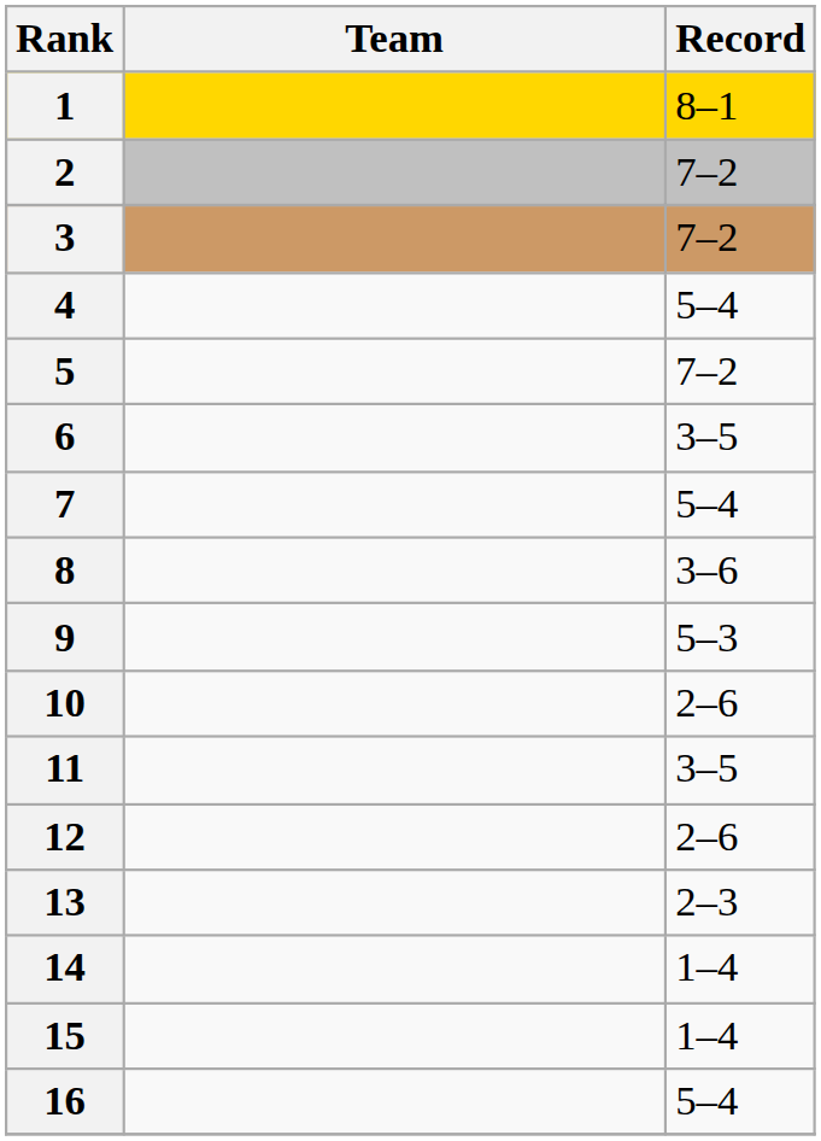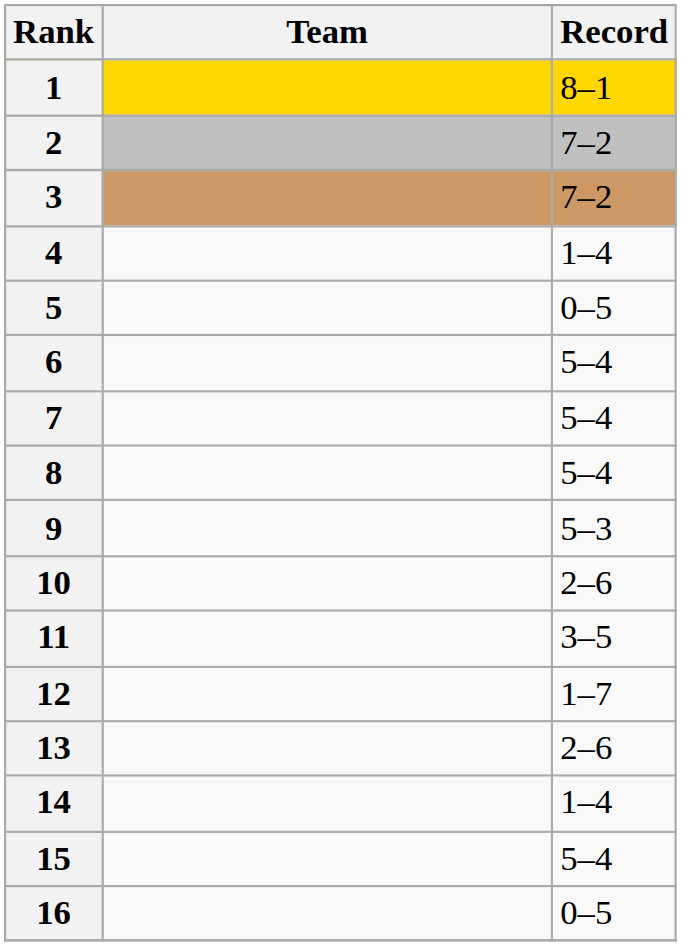4 | Record: 5–4 -> 1–4
5 | Record: 7–2 -> 0–5
6 | Record: 3–5 -> 5–4
8 | Record: 3–6 -> 5–4
12 | Record: 2–6 -> 1–7
13 | Record: 2–3 -> 2–6
15 | Record: 1–4 -> 5–4
16 | Record: 5–4 -> 0–5
